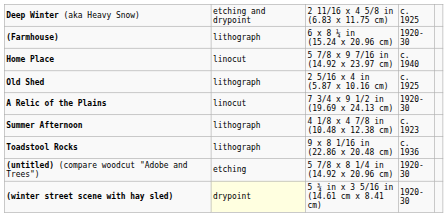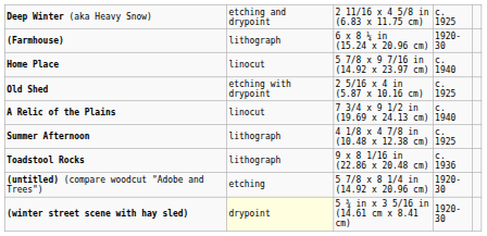Old Shed | column 2: lithograph -> etching with drypoint
A Relic of the Plains | column 4: 1920-30 -> c. 1940
Summer Afternoon | column 4: c. 1923 -> c. 1925
